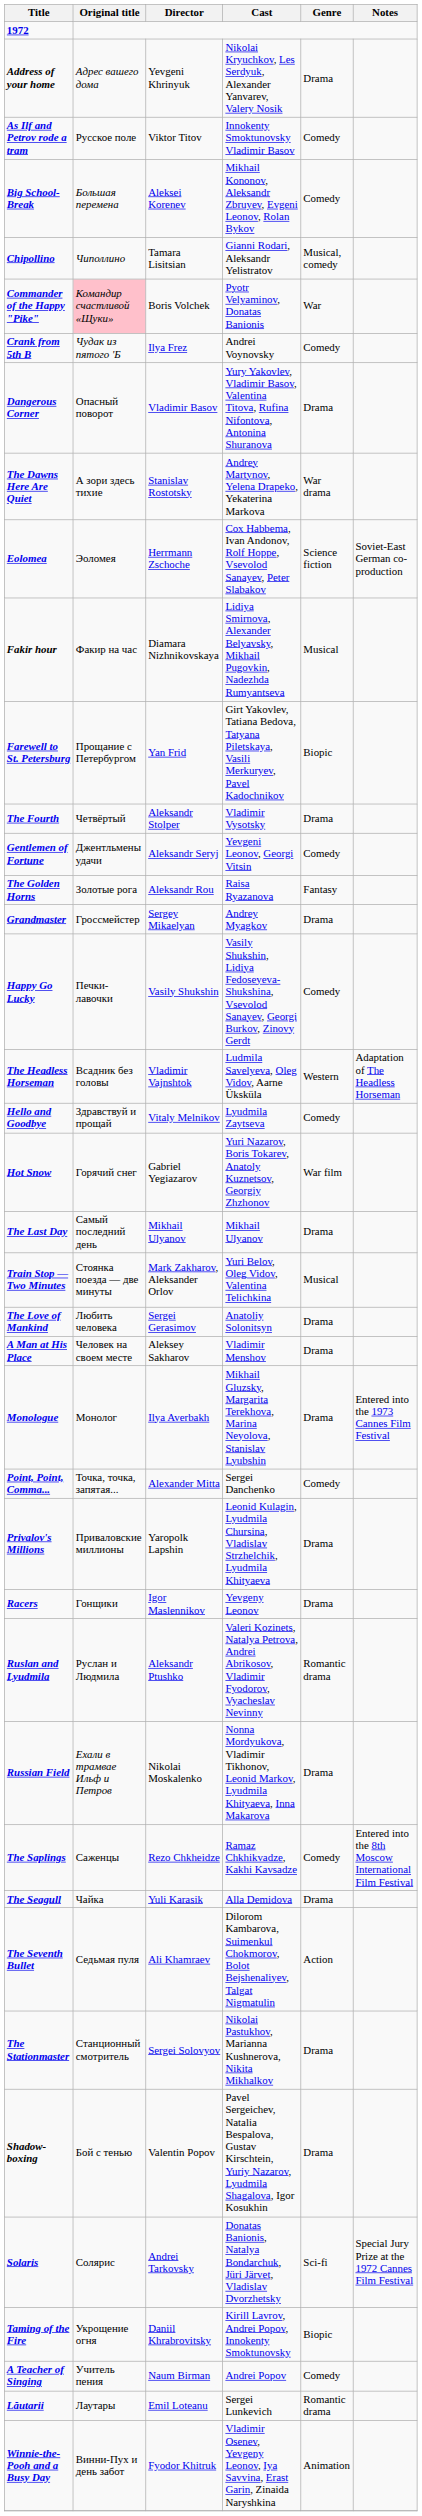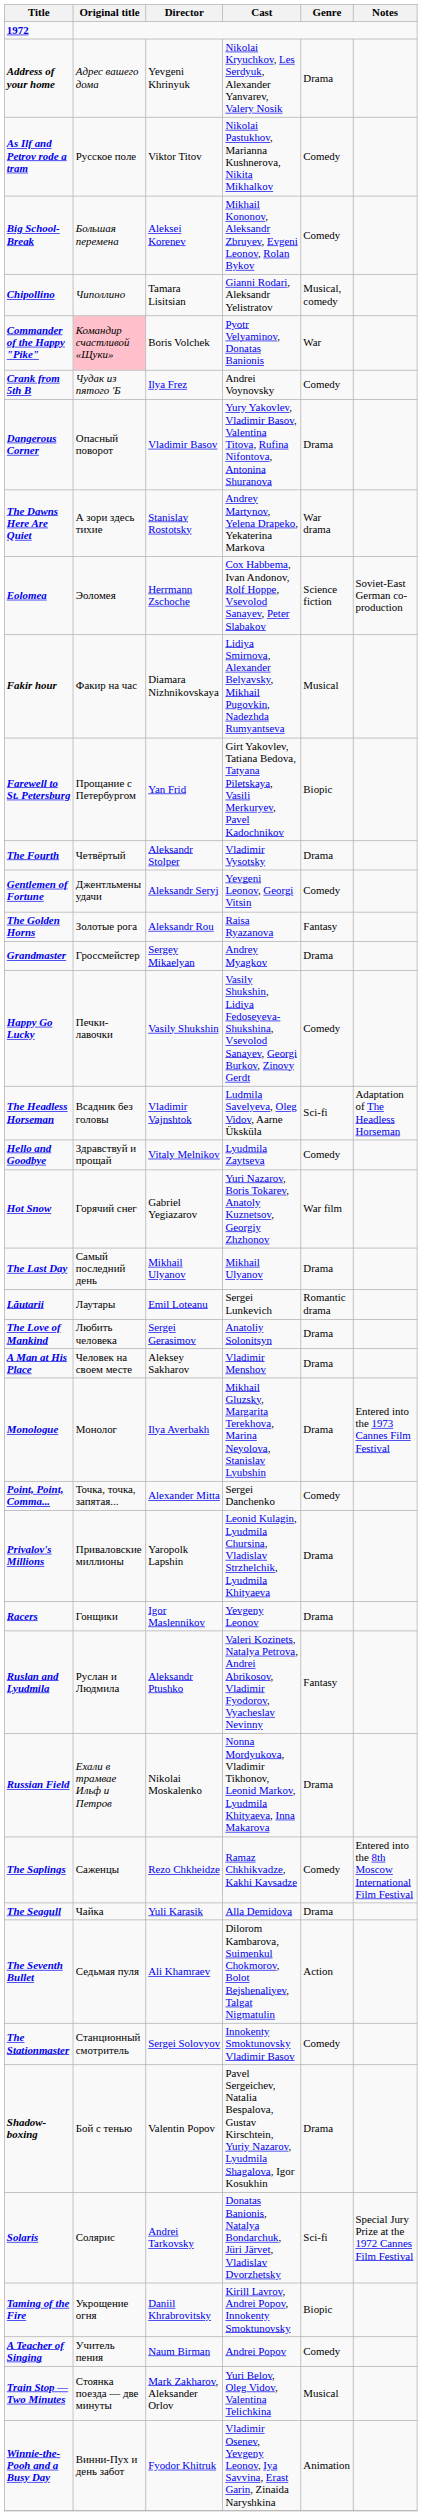As Ilf and Petrov rode a tram | Cast: Innokenty Smoktunovsky Vladimir Basov -> Nikolai Pastukhov, Marianna Kushnerova, Nikita Mikhalkov
The Headless Horseman | Genre: Western -> Sci-fi
rows swapped: Lăutarii <-> Train Stop — Two Minutes
Ruslan and Lyudmila | Genre: Romantic drama -> Fantasy
The Stationmaster | Cast: Nikolai Pastukhov, Marianna Kushnerova, Nikita Mikhalkov -> Innokenty Smoktunovsky Vladimir Basov
The Stationmaster | Genre: Drama -> Comedy
